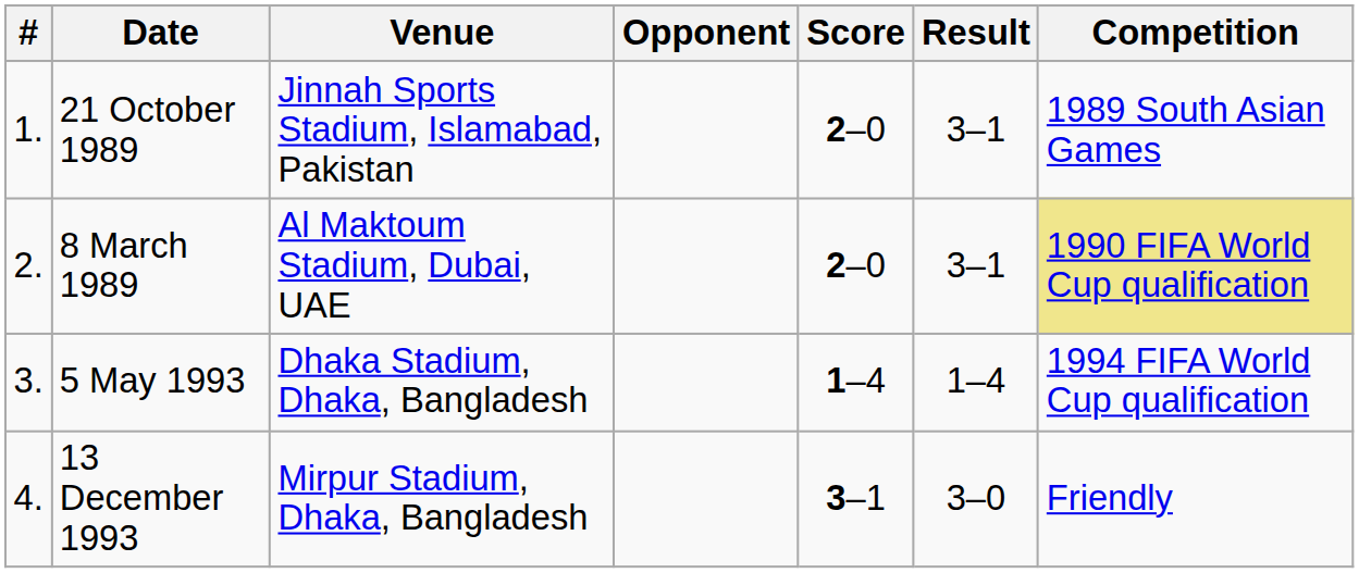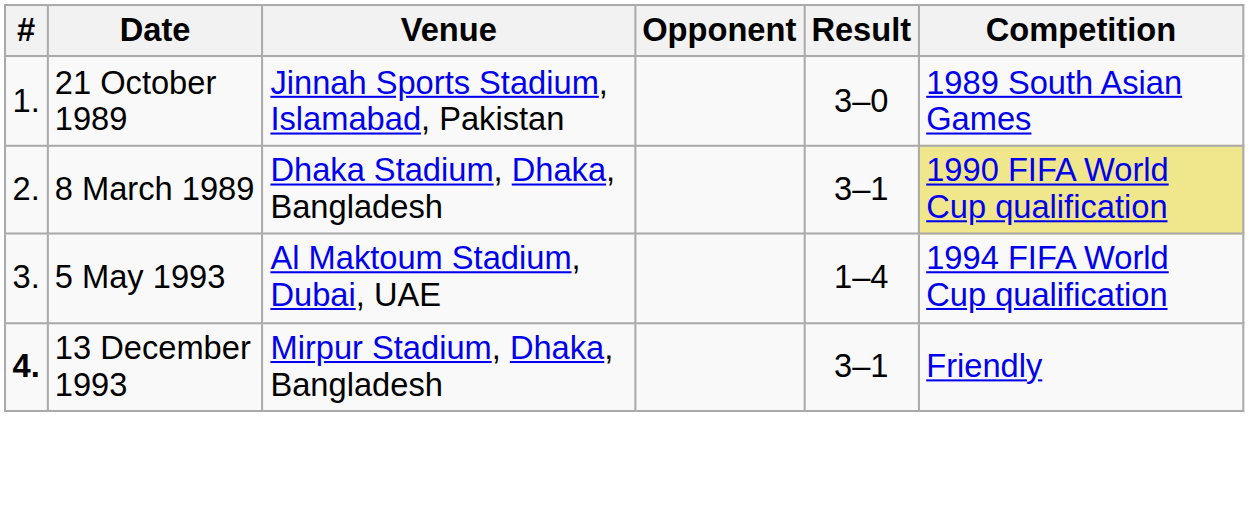- column: Score | 2–0 | 2–0 | 1–4 | 3–1
21 October 1989 | Result: 3–1 -> 3–0
8 March 1989 | Venue: Al Maktoum Stadium, Dubai, UAE -> Dhaka Stadium, Dhaka, Bangladesh
5 May 1993 | Venue: Dhaka Stadium, Dhaka, Bangladesh -> Al Maktoum Stadium, Dubai, UAE
13 December 1993 | #: normal -> bold
13 December 1993 | Result: 3–0 -> 3–1
